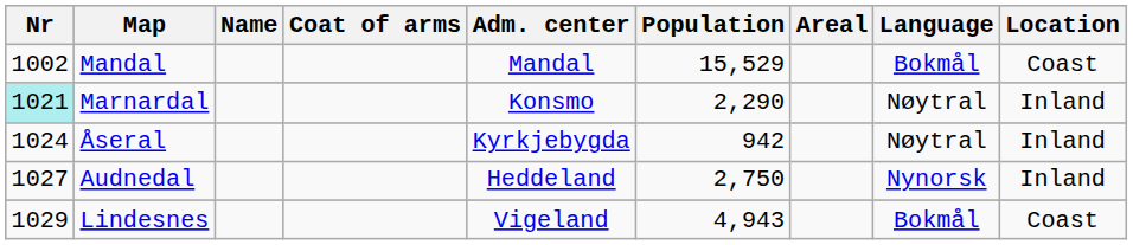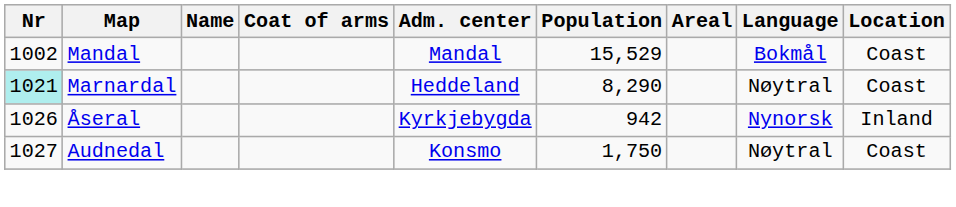Marnardal | Adm. center: Konsmo -> Heddeland
Marnardal | Population: 2,290 -> 8,290
Marnardal | Location: Inland -> Coast
Åseral | Nr: 1024 -> 1026
Åseral | Language: Nøytral -> Nynorsk
Audnedal | Adm. center: Heddeland -> Konsmo
Audnedal | Population: 2,750 -> 1,750
Audnedal | Language: Nynorsk -> Nøytral
Audnedal | Location: Inland -> Coast
- row: 1029 | Lindesnes | Vigeland | 4,943 | Bokmål | Coast
